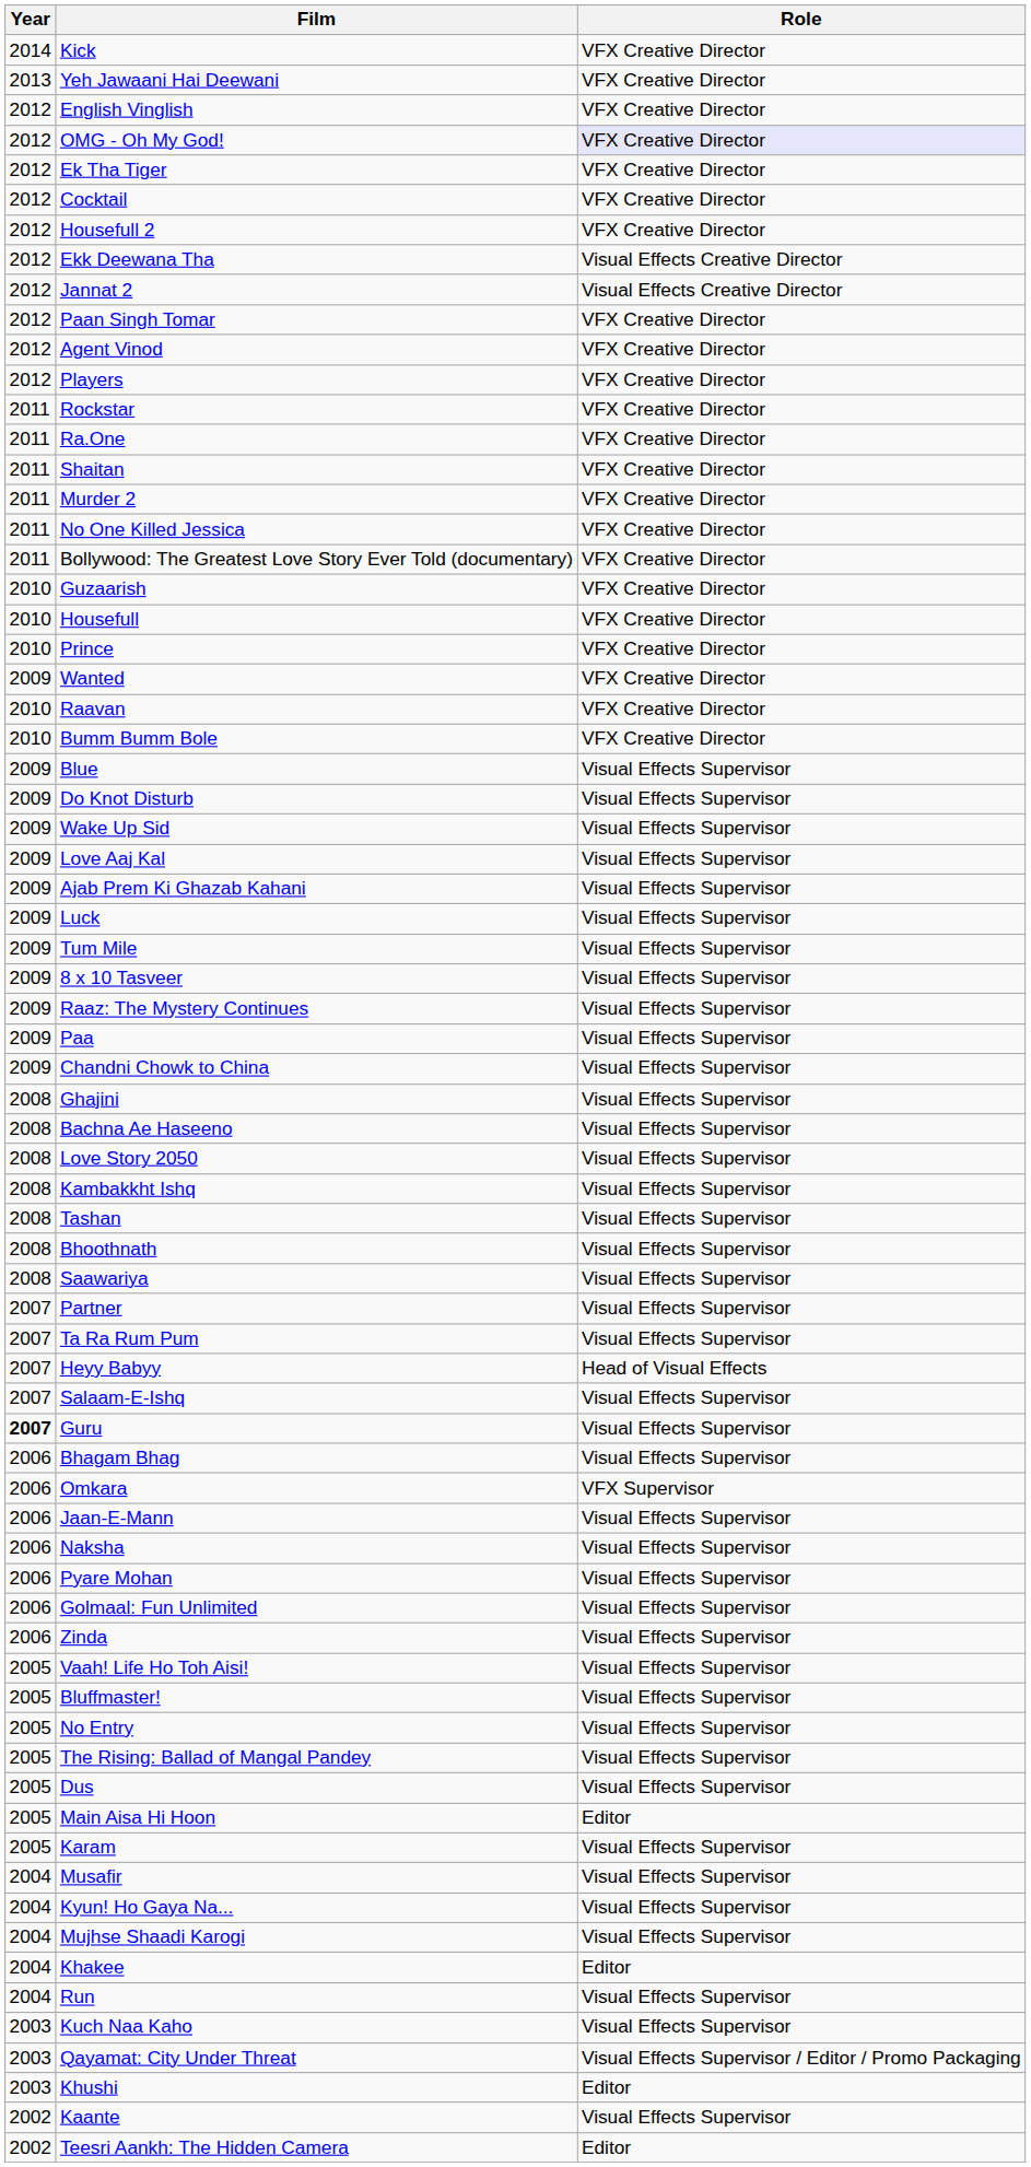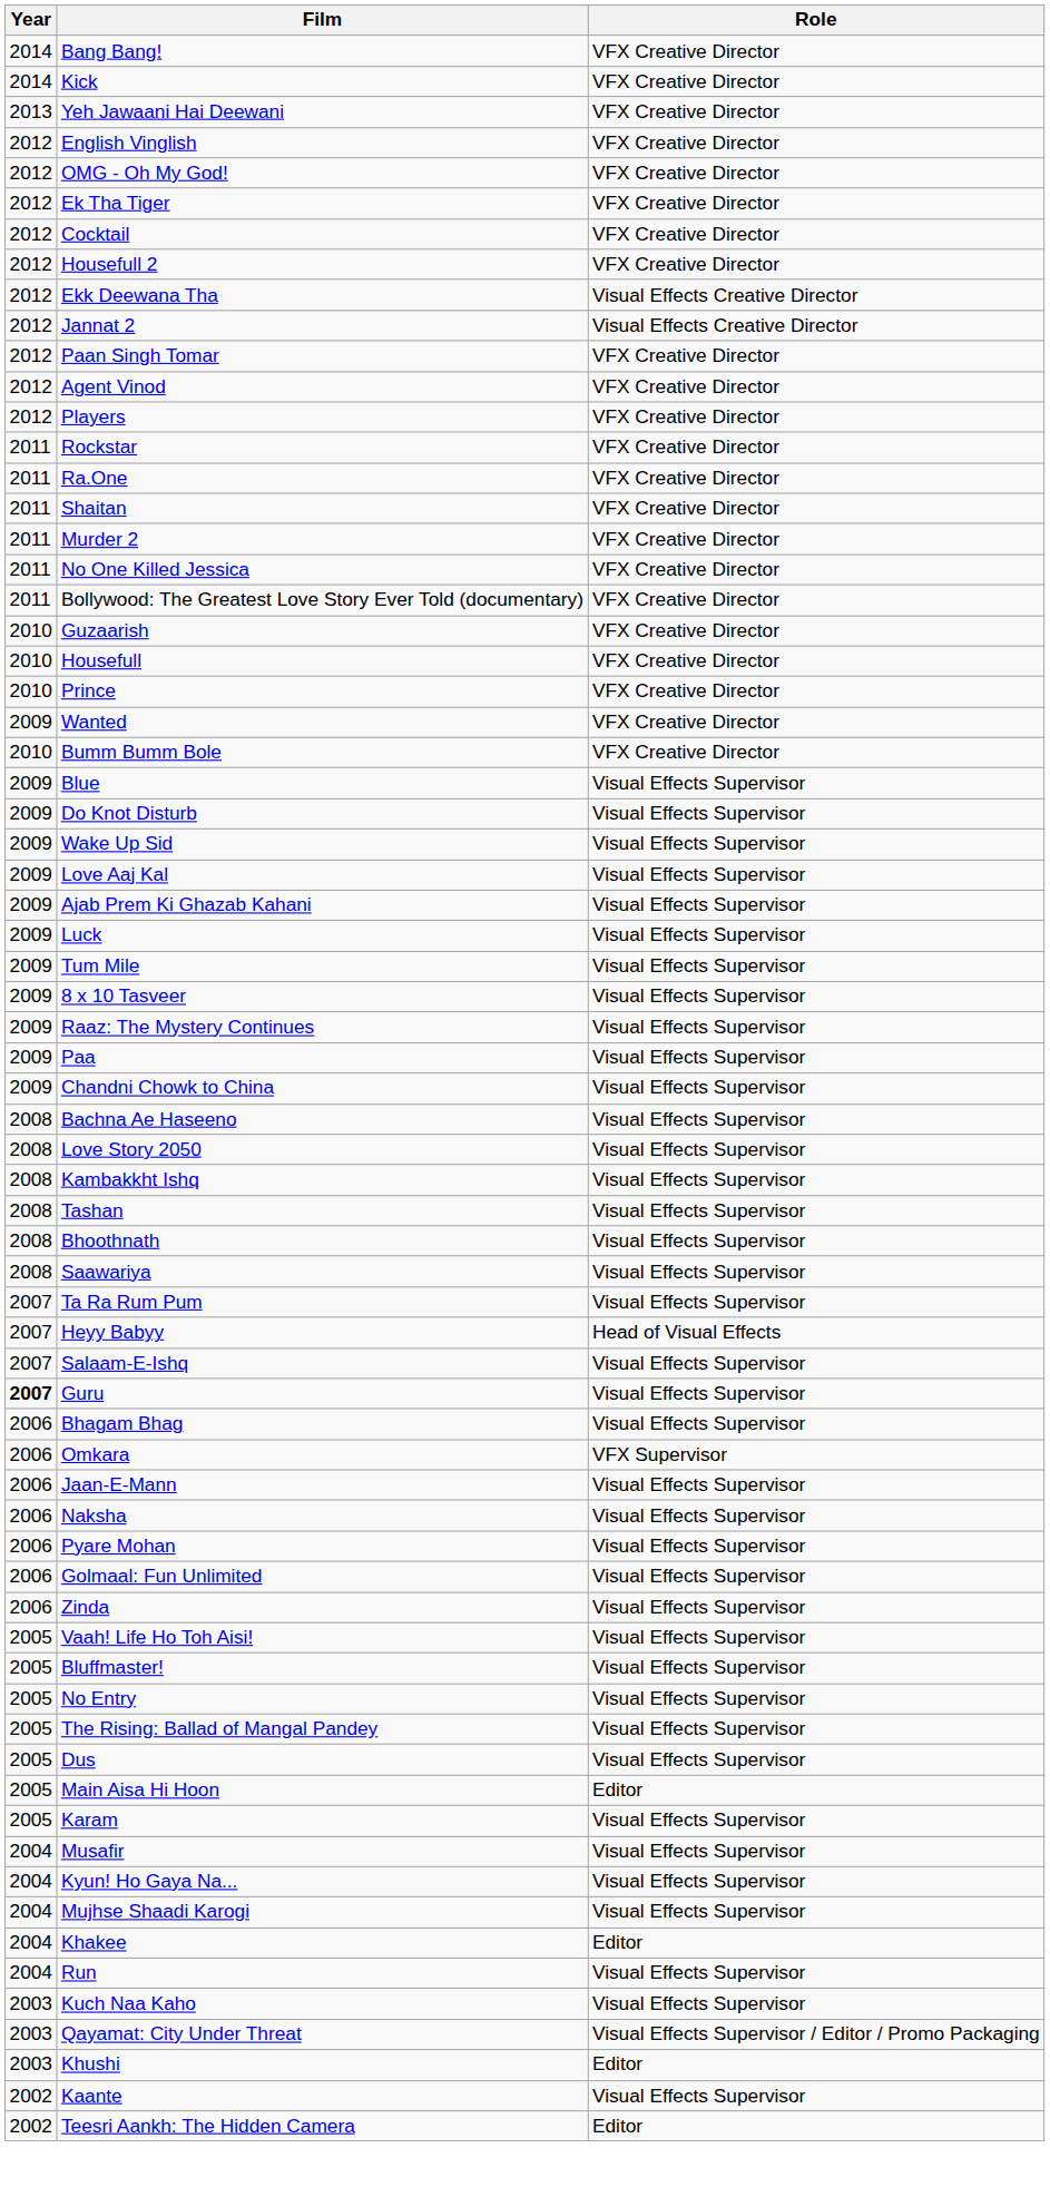+ row: 2014 | Bang Bang! | VFX Creative Director
OMG - Oh My God! | Role: lavender background -> no background
- row: 2010 | Raavan | VFX Creative Director
- row: 2008 | Ghajini | Visual Effects Supervisor
- row: 2007 | Partner | Visual Effects Supervisor
